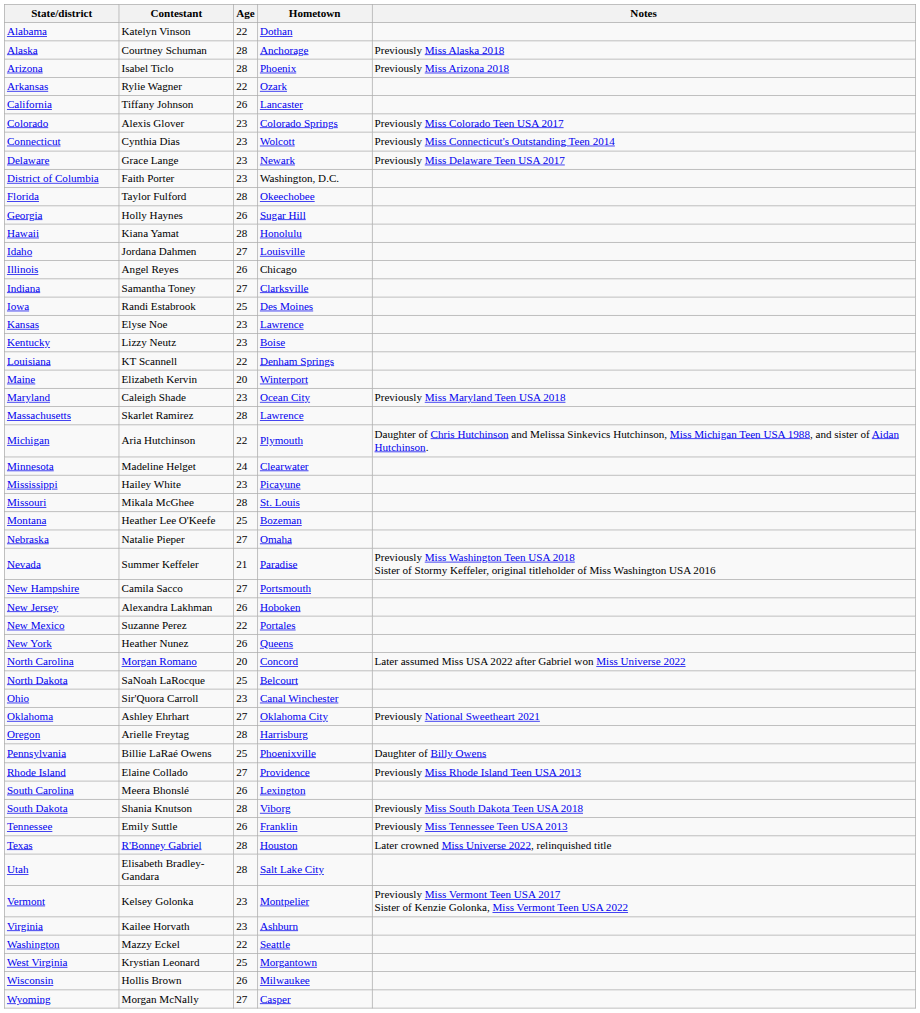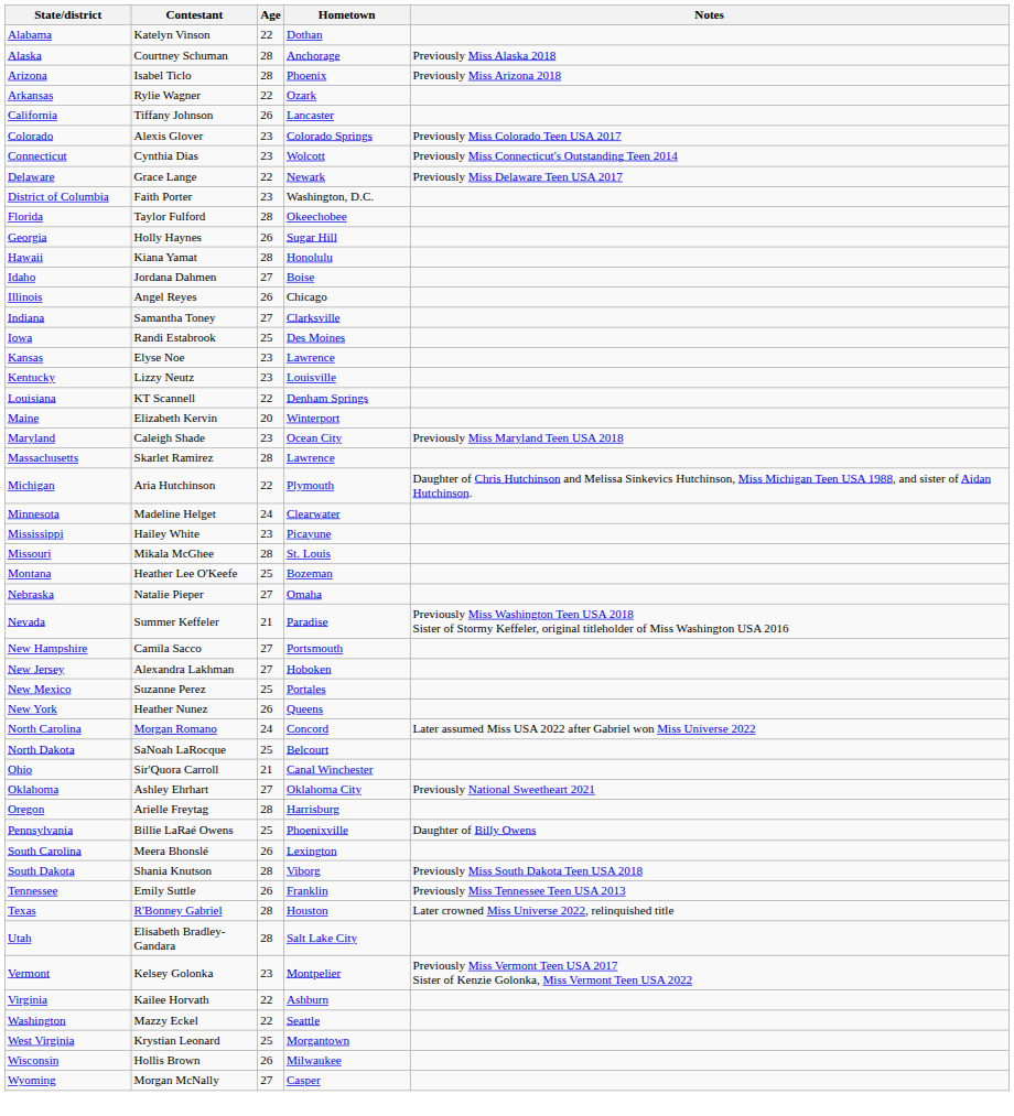Delaware | Age: 23 -> 22
Idaho | Hometown: Louisville -> Boise
Kentucky | Hometown: Boise -> Louisville
New Jersey | Age: 26 -> 27
New Mexico | Age: 22 -> 25
North Carolina | Age: 20 -> 24
Ohio | Age: 23 -> 21
- row: Rhode Island | Elaine Collado | 27 | Providence | Previously Miss Rhode Island Teen USA 2013
Virginia | Age: 23 -> 22
